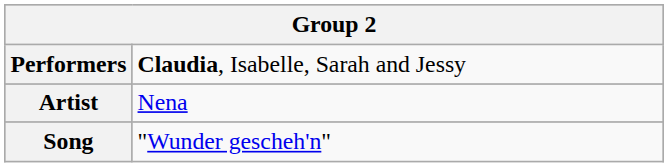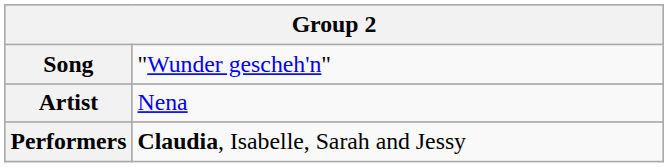rows swapped: Song <-> Performers
